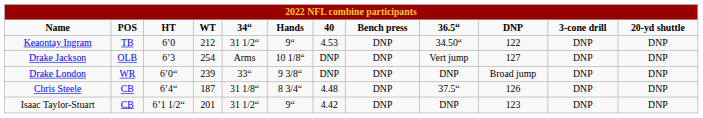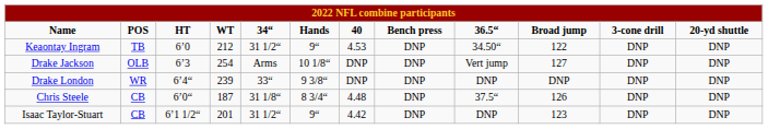Name | column 10: DNP -> Broad jump
Drake London | column 3: 6’0“ -> 6’4“
Drake London | column 10: Broad jump -> DNP
Chris Steele | column 3: 6’4“ -> 6’0“
